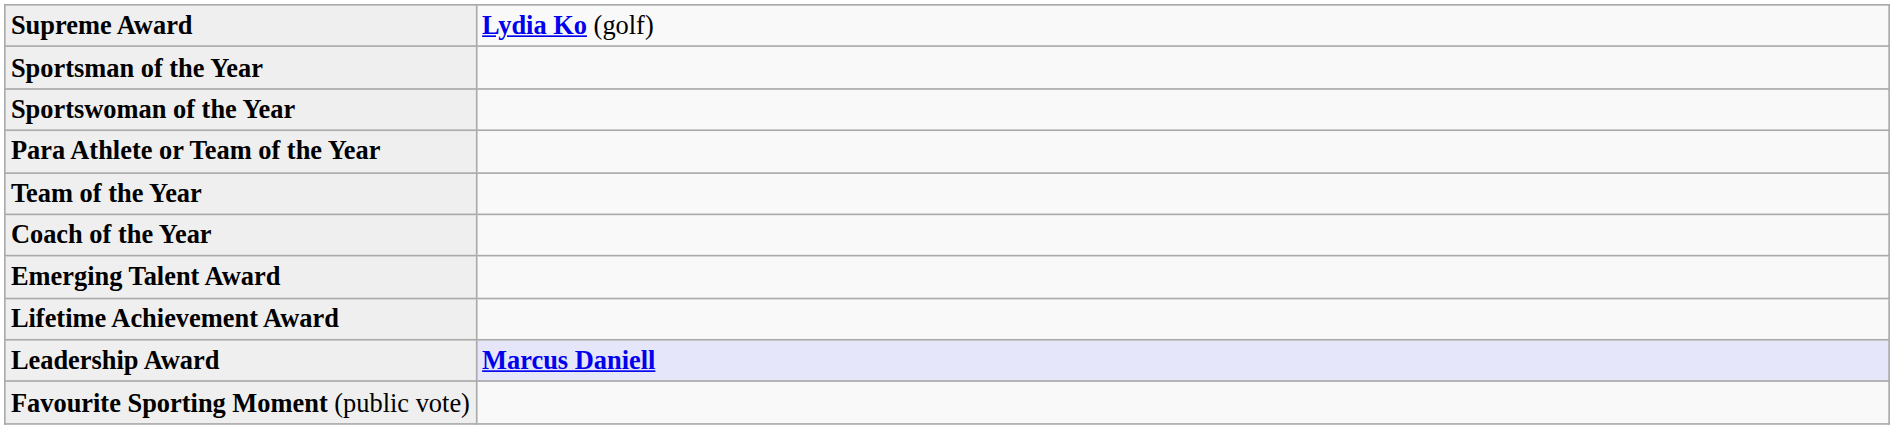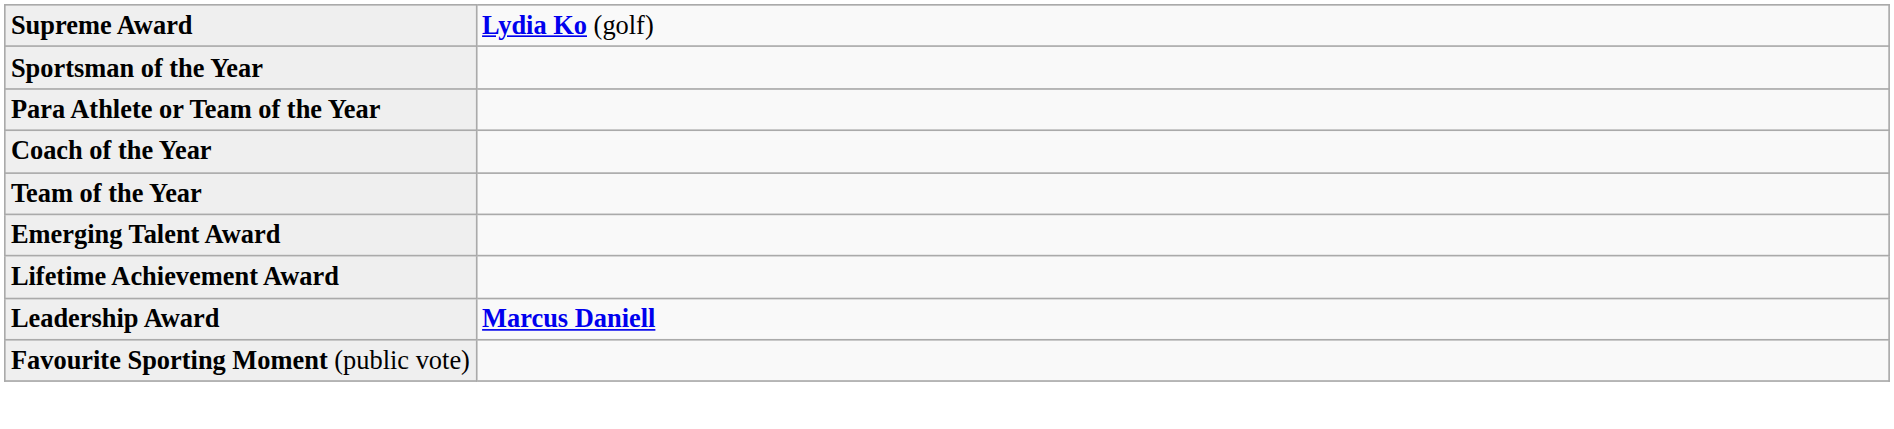- row: Sportswoman of the Year
rows swapped: Team of the Year <-> Coach of the Year
Leadership Award | column 2: lavender background -> no background
